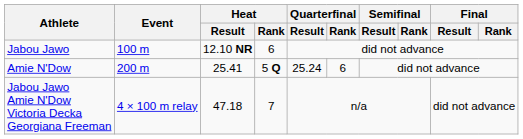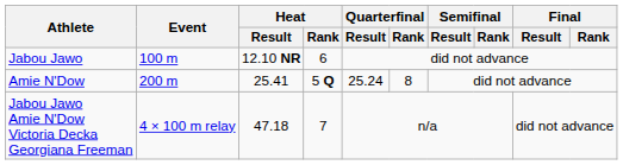Amie N'Dow | Quarterfinal / Rank: 6 -> 8
